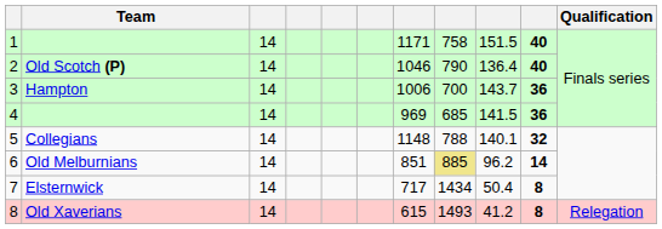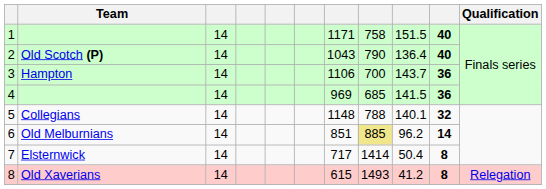2 | column 7: 1046 -> 1043
3 | column 7: 1006 -> 1106
7 | column 8: 1434 -> 1414
